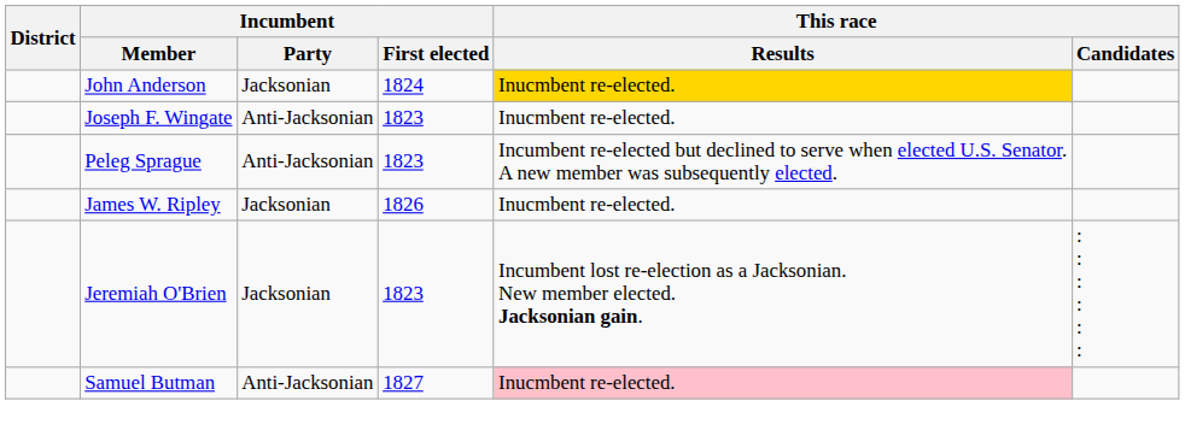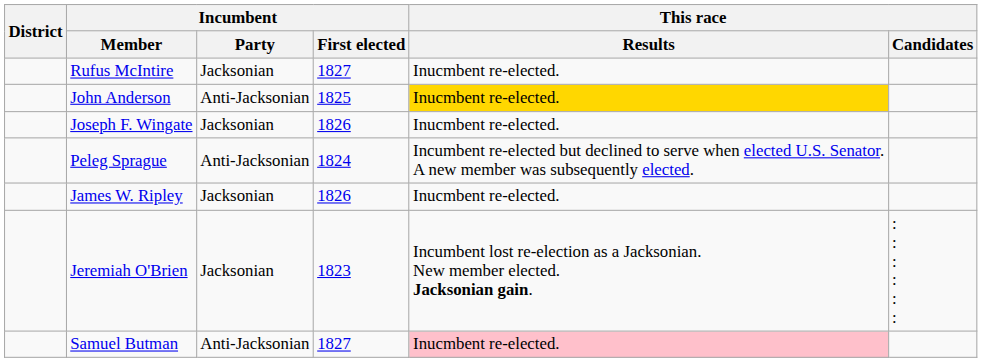+ row: Rufus McIntire | Jacksonian | 1827 | Inucmbent re-elected.
John Anderson | Incumbent / Party: Jacksonian -> Anti-Jacksonian
John Anderson | Incumbent / First elected: 1824 -> 1825
Joseph F. Wingate | Incumbent / Party: Anti-Jacksonian -> Jacksonian
Joseph F. Wingate | Incumbent / First elected: 1823 -> 1826
Peleg Sprague | Incumbent / First elected: 1823 -> 1824
